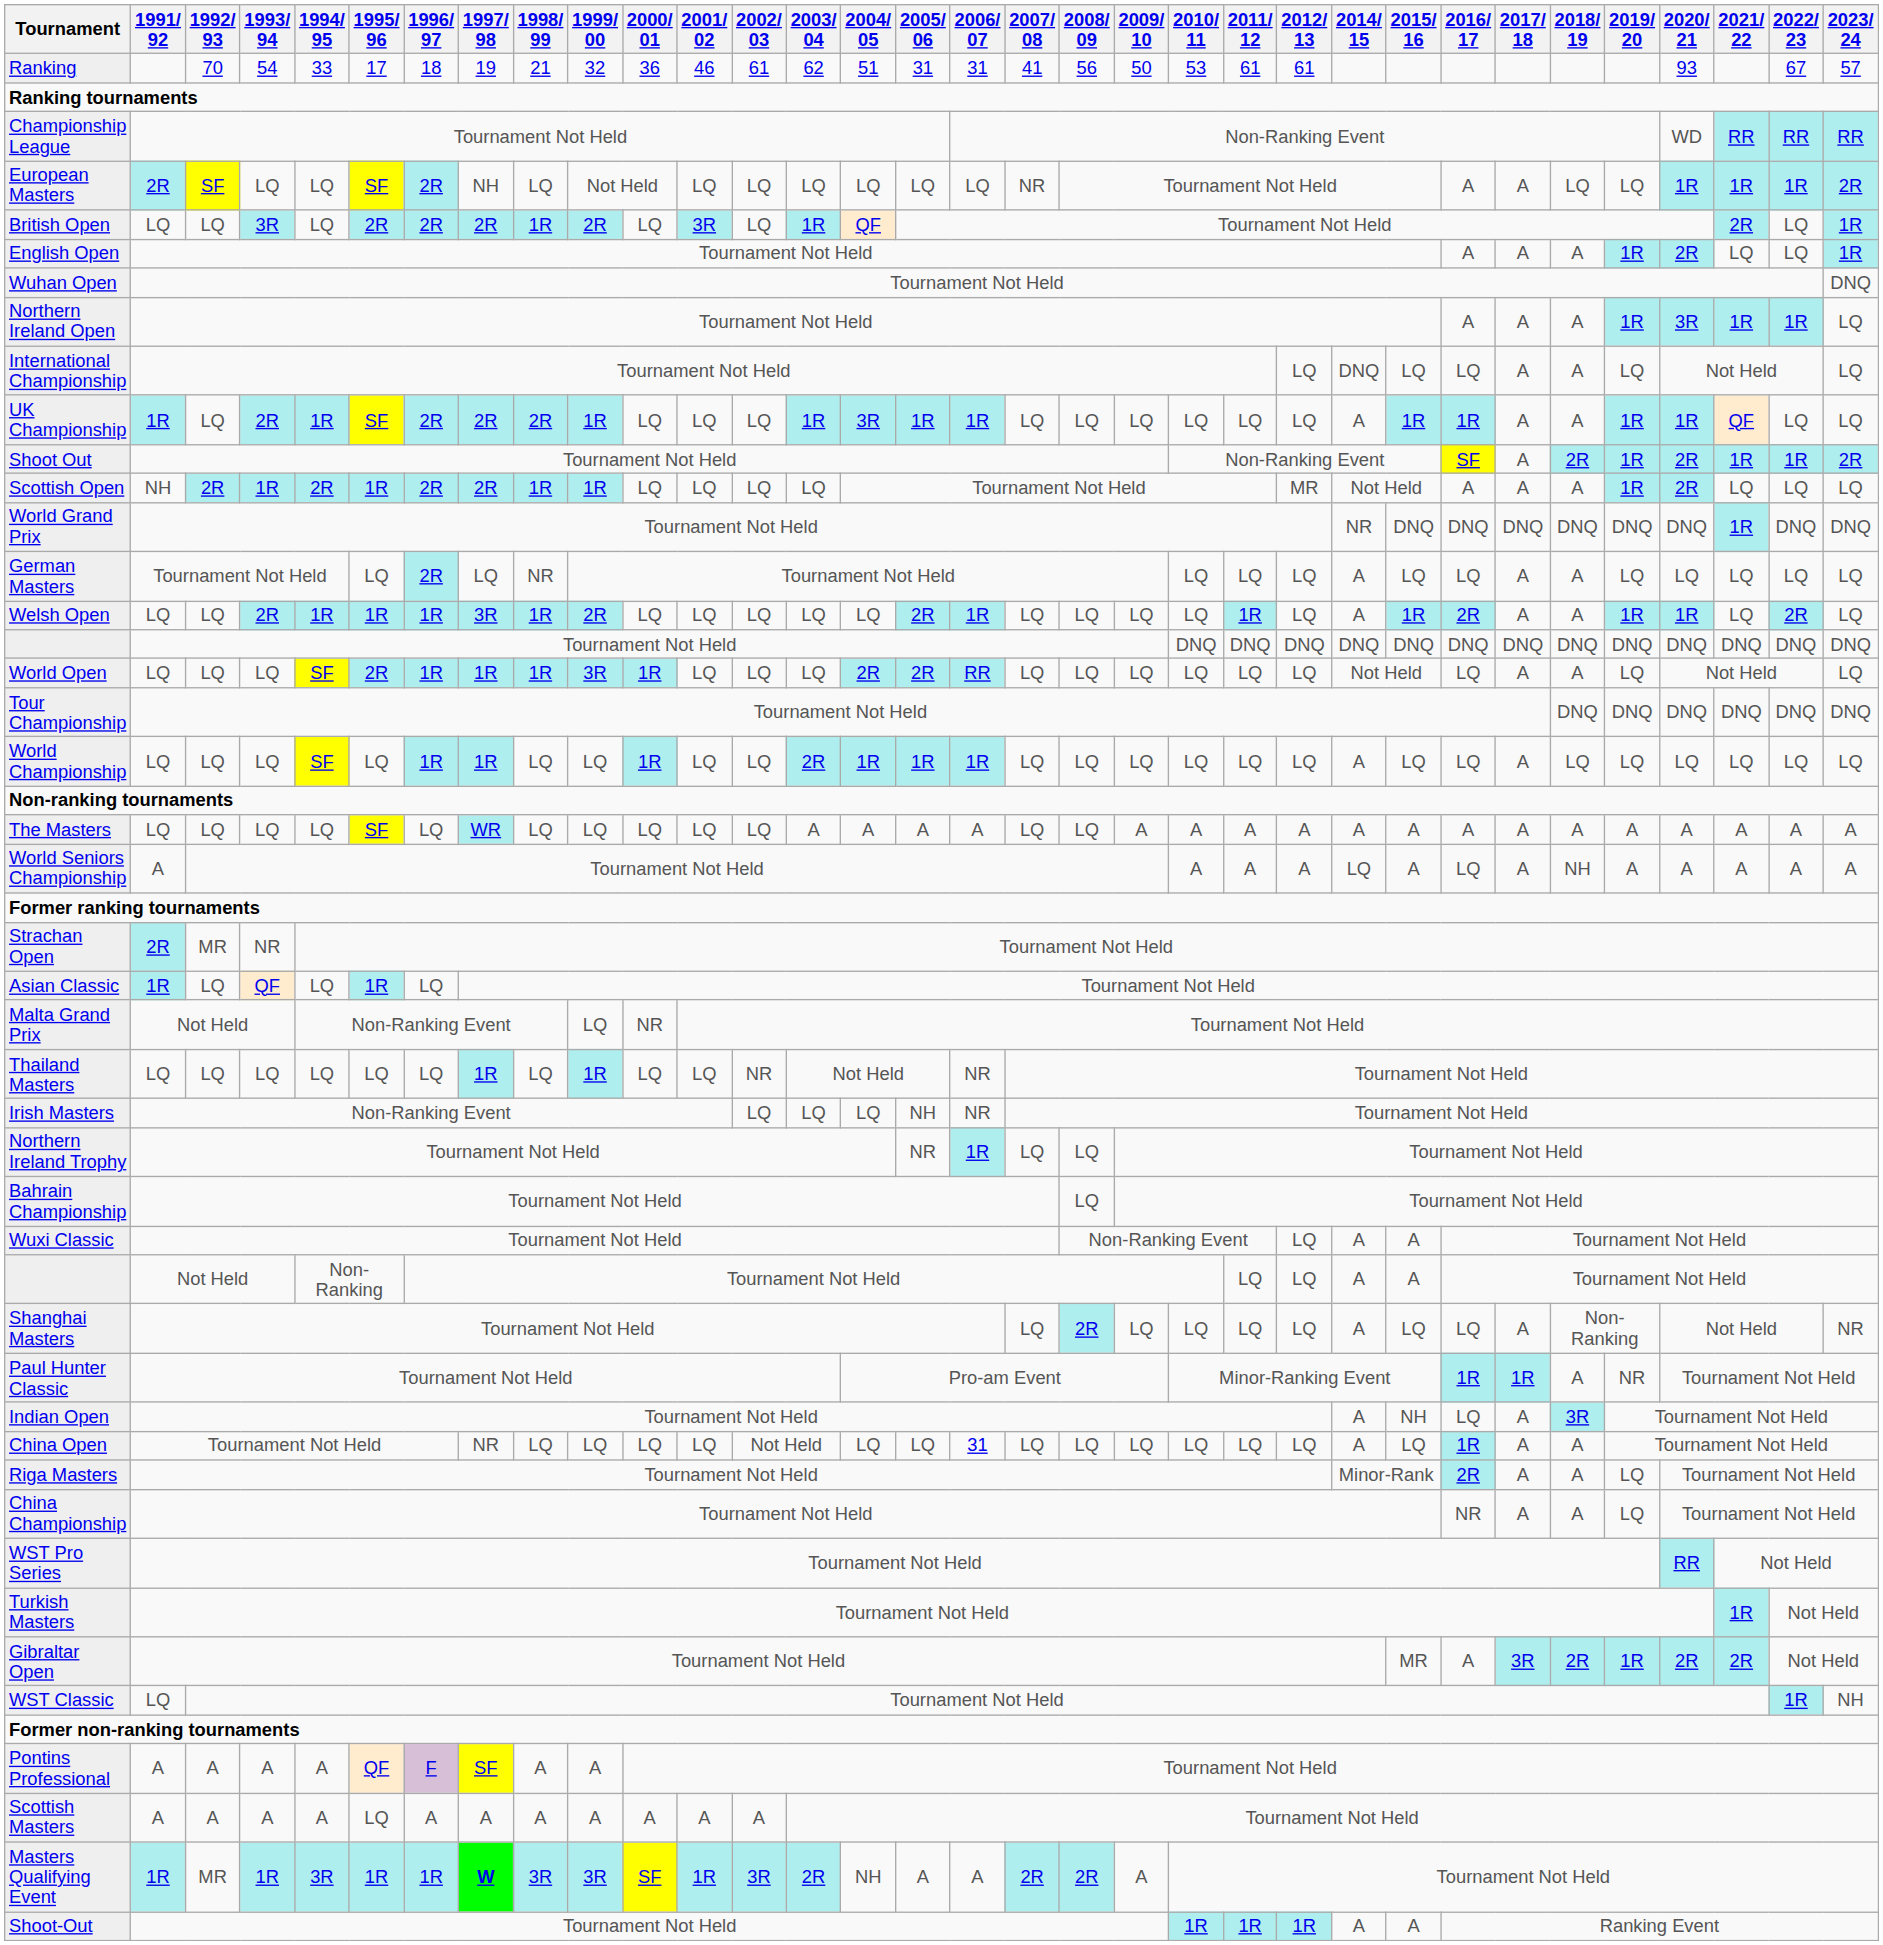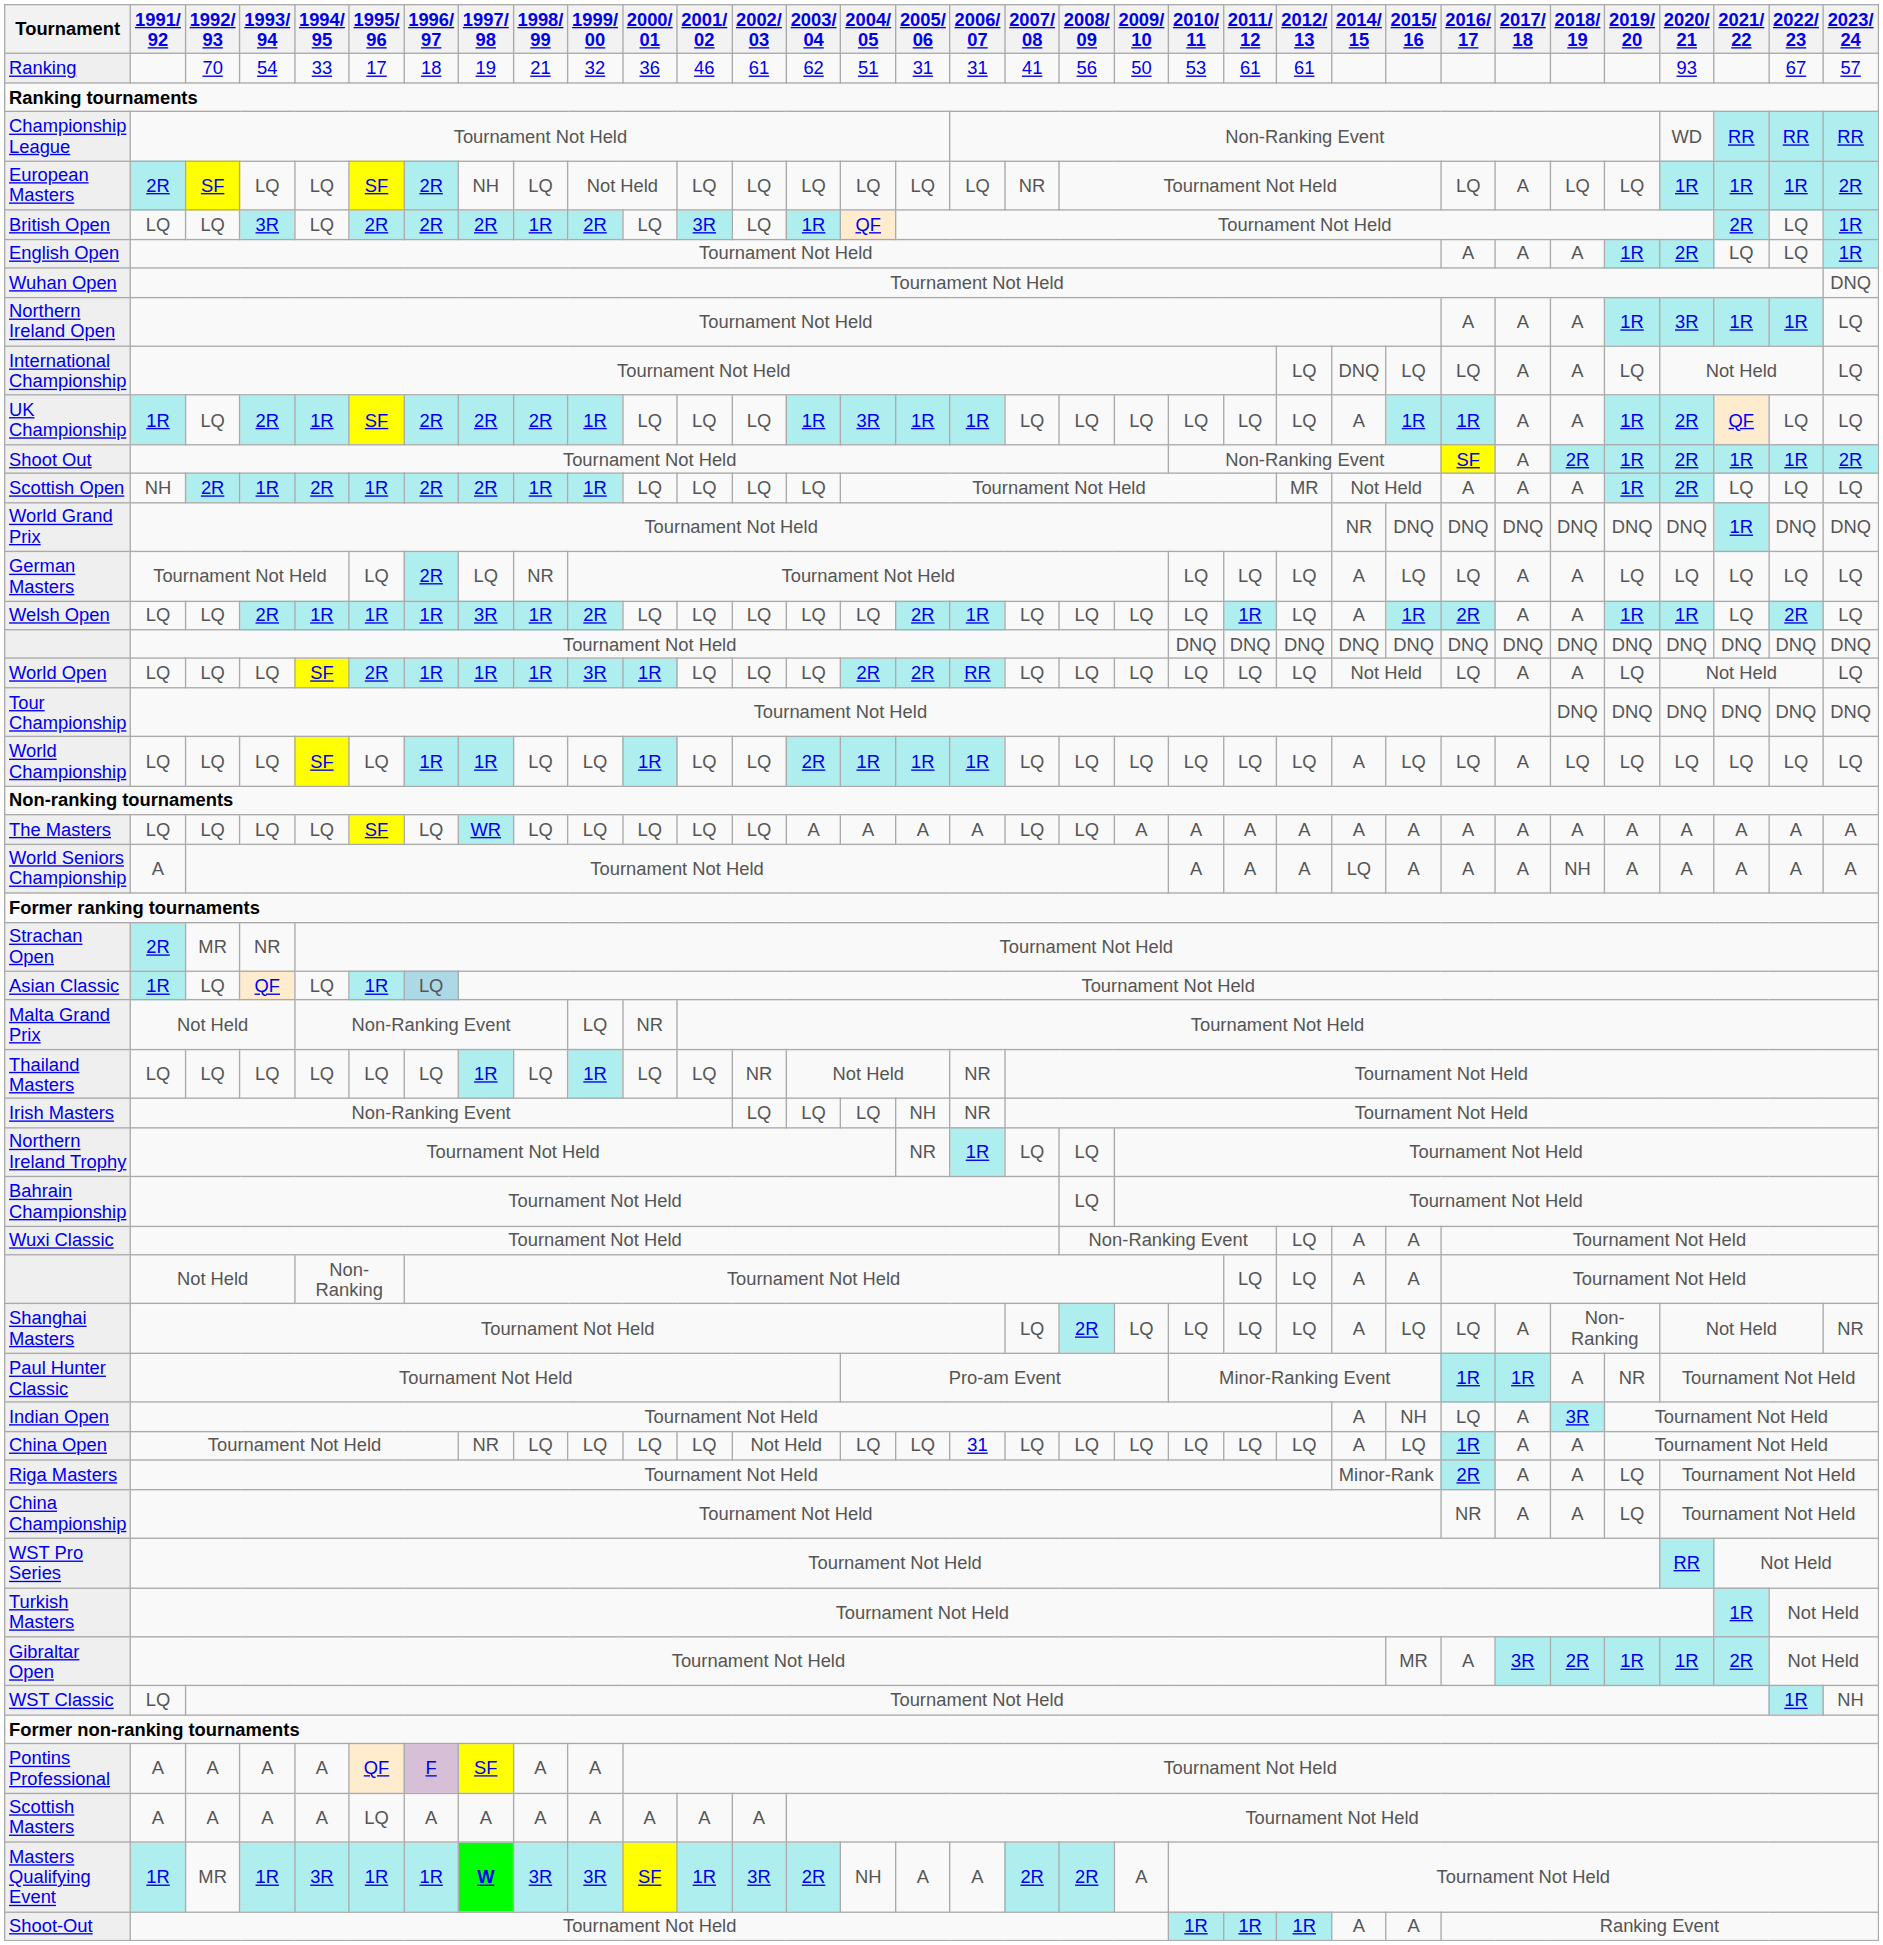European Masters | 2016/ 17: A -> LQ
UK Championship | 2020/ 21: 1R -> 2R
World Seniors Championship | 2016/ 17: LQ -> A
Asian Classic | 1996/ 97: no background -> lightblue background
Gibraltar Open | 2020/ 21: 2R -> 1R
